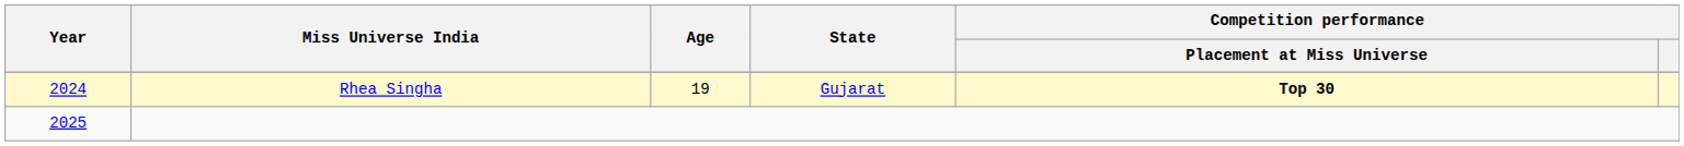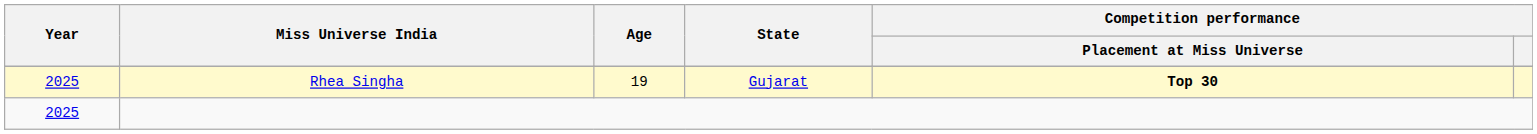Rhea Singha | Year: 2024 -> 2025
